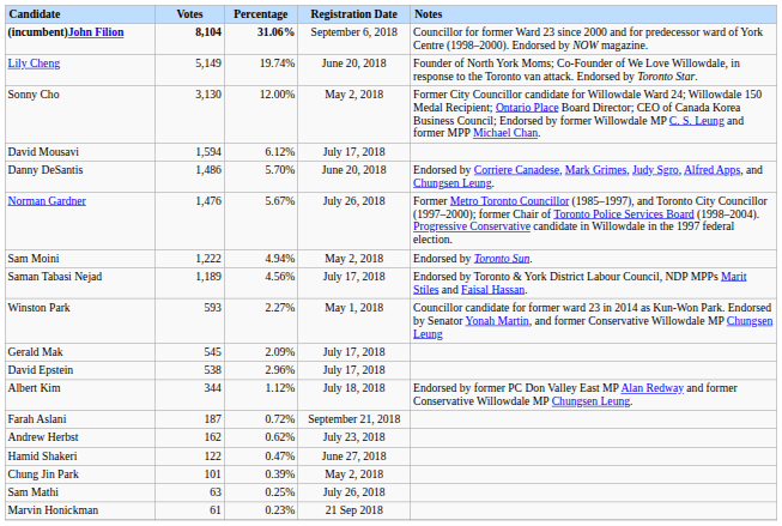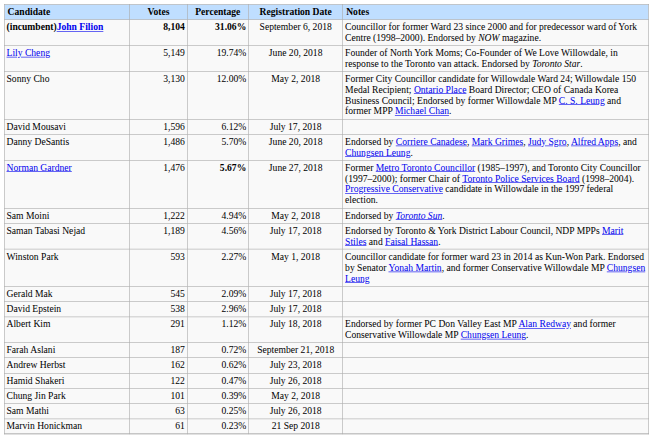David Mousavi | Votes: 1,594 -> 1,596
Norman Gardner | Percentage: normal -> bold
Norman Gardner | Registration Date: July 26, 2018 -> June 27, 2018
Albert Kim | Votes: 344 -> 291
Hamid Shakeri | Registration Date: June 27, 2018 -> July 26, 2018
